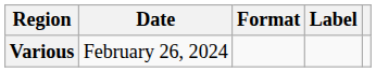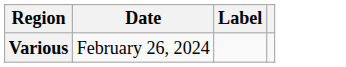- column: Format
